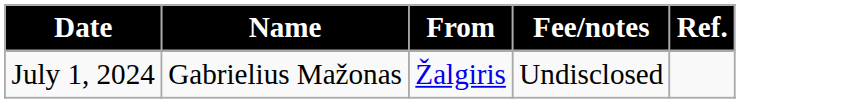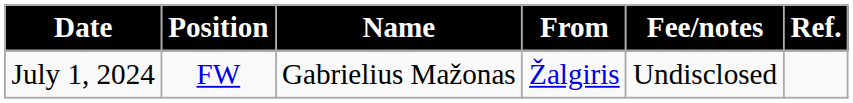+ column: Position | FW
